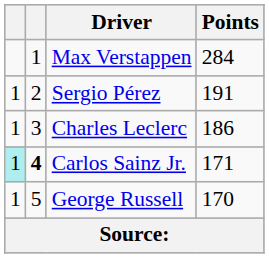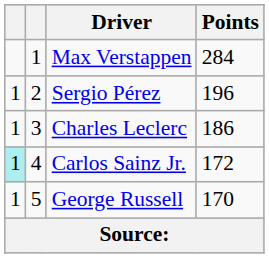Sergio Pérez | Points: 191 -> 196
Carlos Sainz Jr. | column 2: bold -> normal
Carlos Sainz Jr. | Points: 171 -> 172
